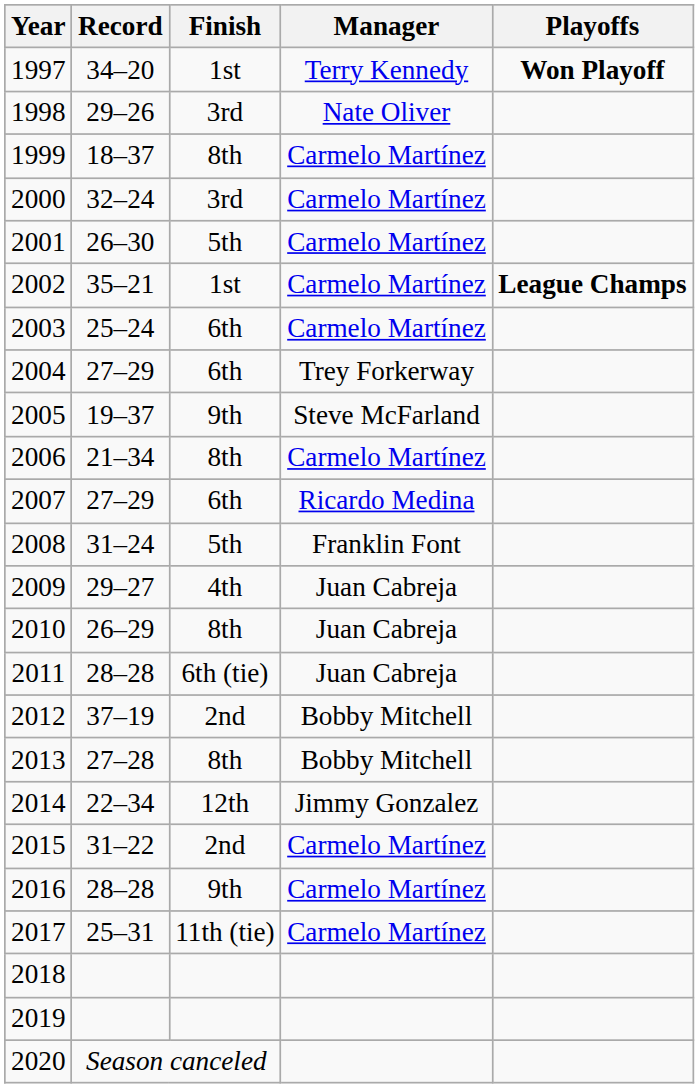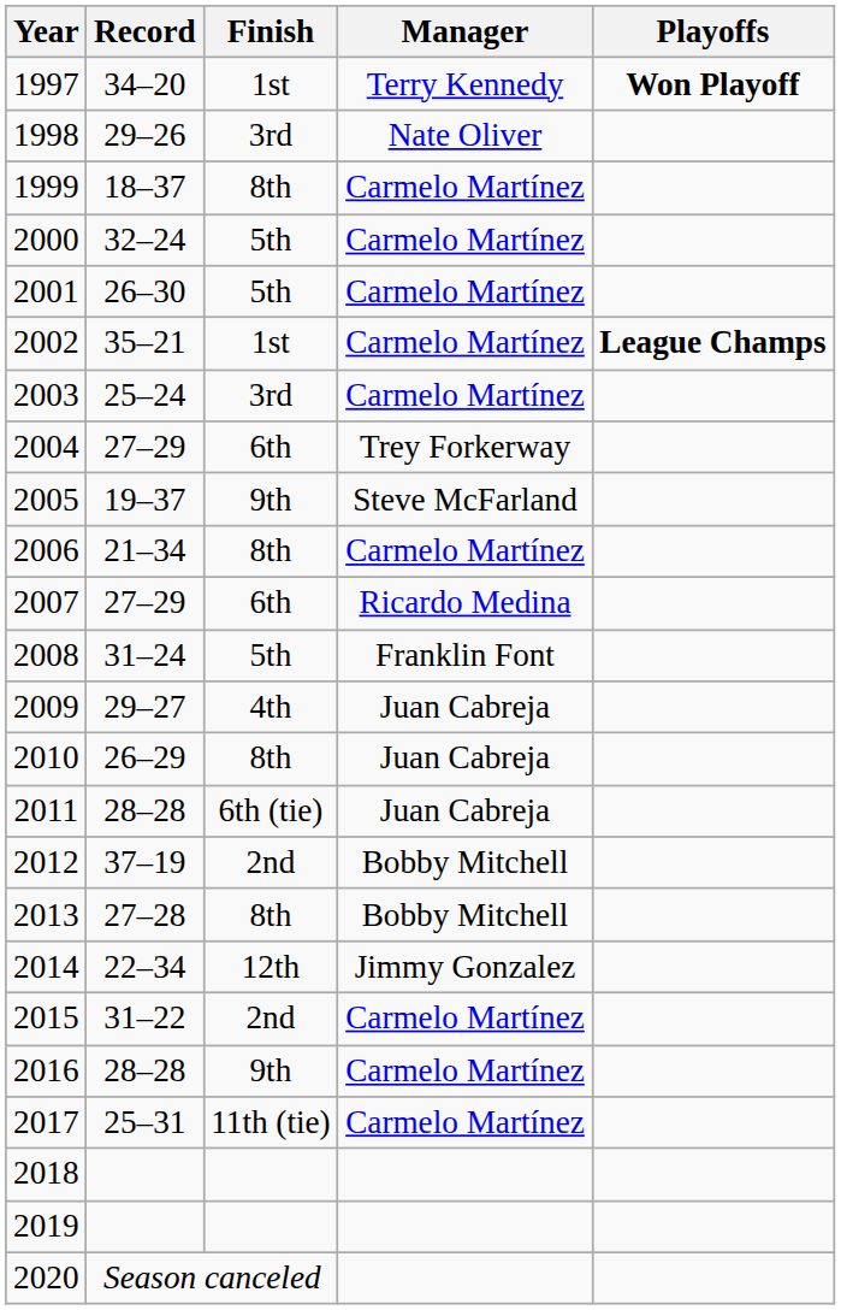2000 | Finish: 3rd -> 5th
2003 | Finish: 6th -> 3rd
